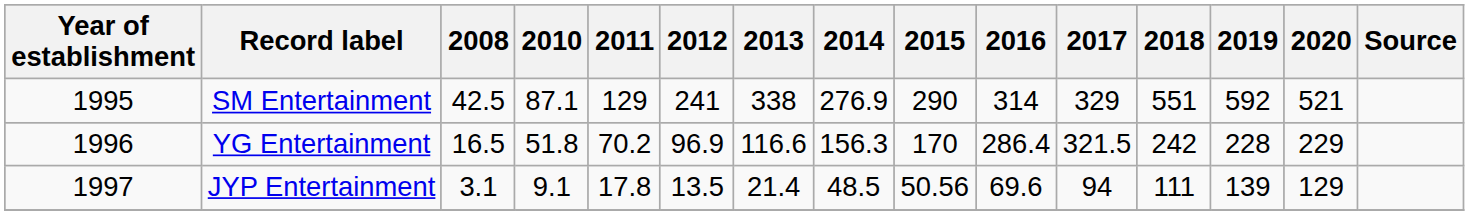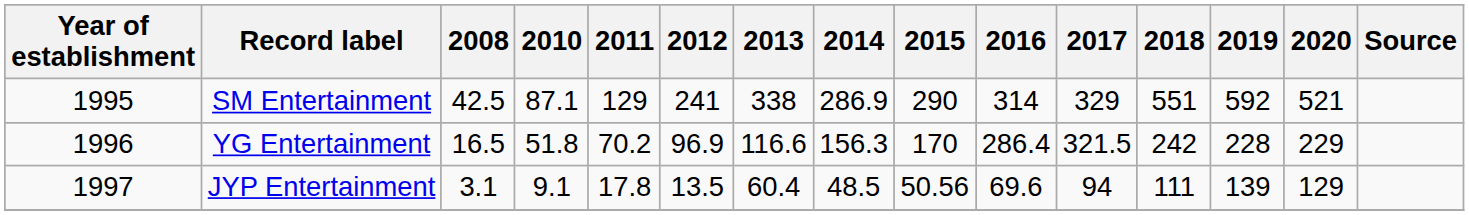SM Entertainment | 2014: 276.9 -> 286.9
JYP Entertainment | 2013: 21.4 -> 60.4
